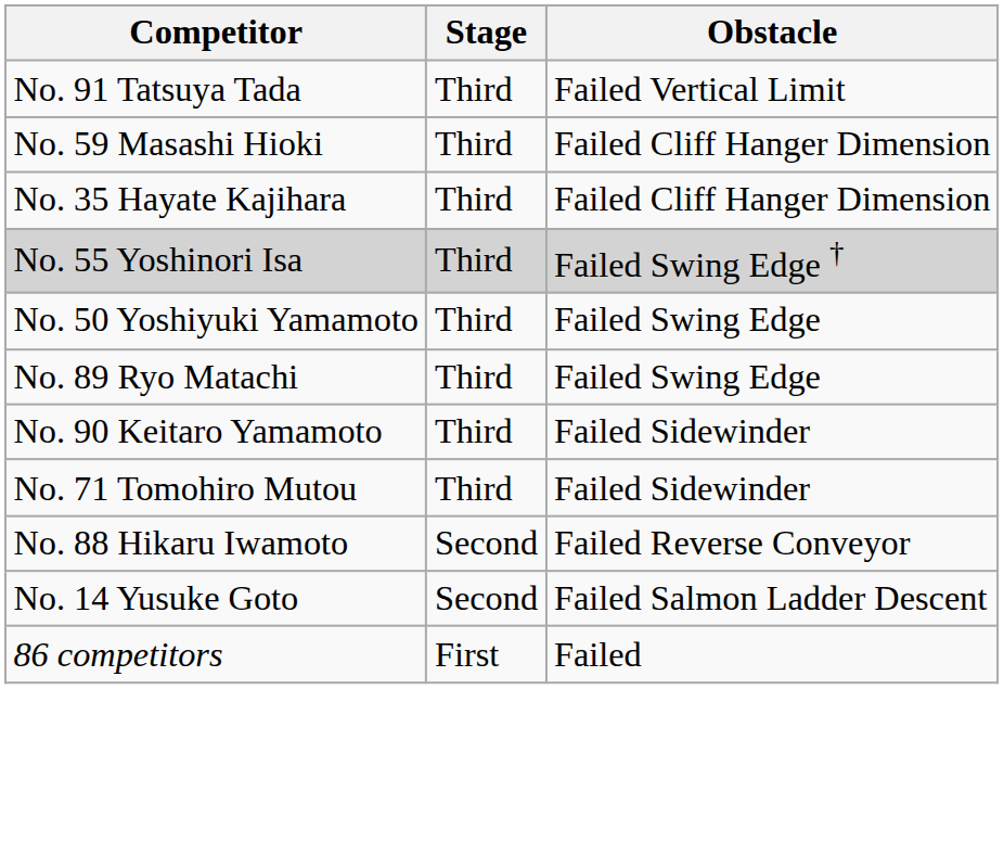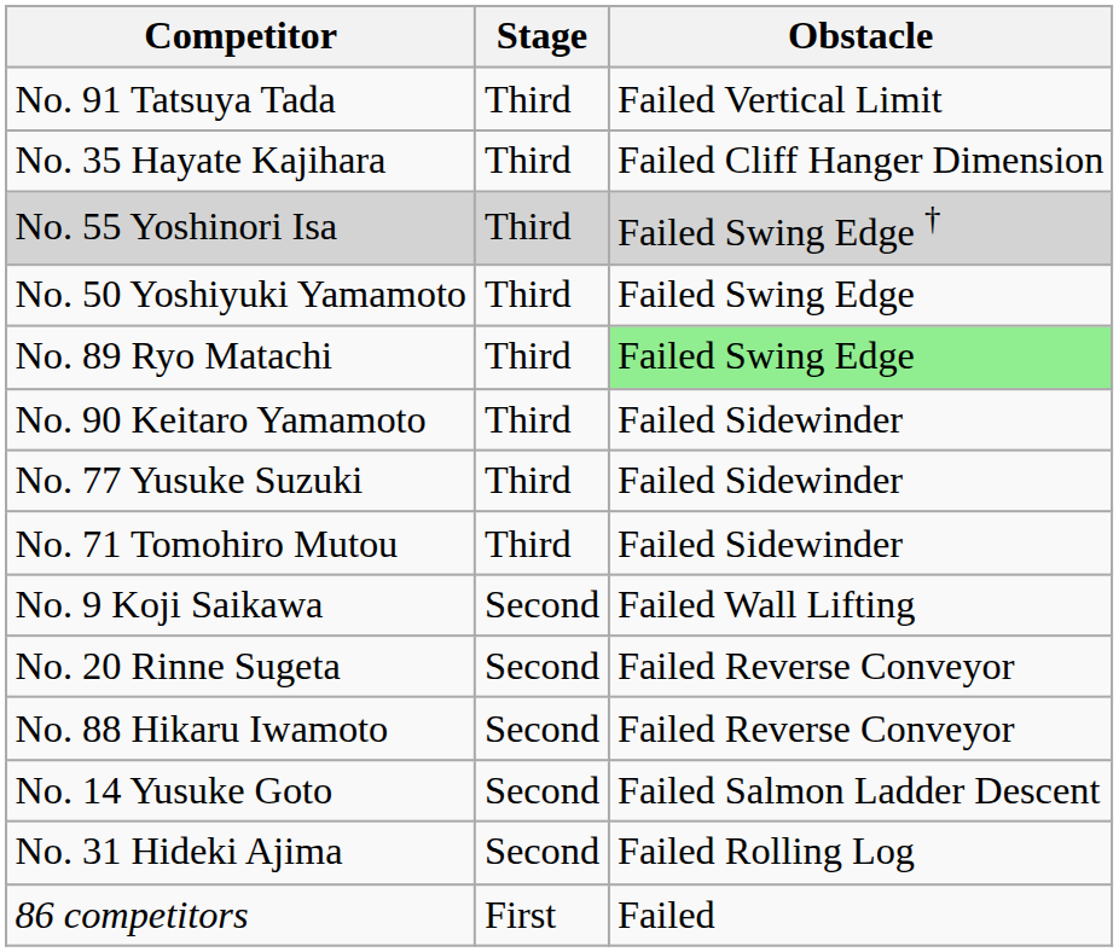- row: No. 59 Masashi Hioki | Third | Failed Cliff Hanger Dimension
No. 89 Ryo Matachi | Obstacle: no background -> lightgreen background
+ row: No. 77 Yusuke Suzuki | Third | Failed Sidewinder
+ row: No. 9 Koji Saikawa | Second | Failed Wall Lifting
+ row: No. 20 Rinne Sugeta | Second | Failed Reverse Conveyor
+ row: No. 31 Hideki Ajima | Second | Failed Rolling Log
